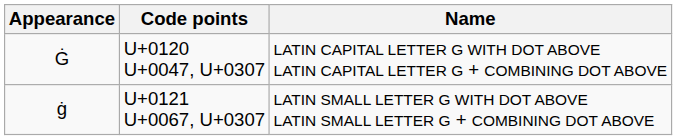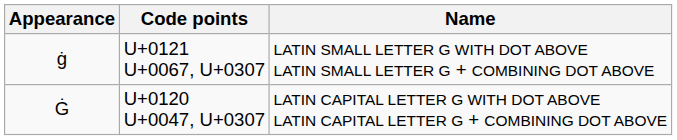rows swapped: U+0120 U+0047, U+0307 <-> U+0121 U+0067, U+0307
